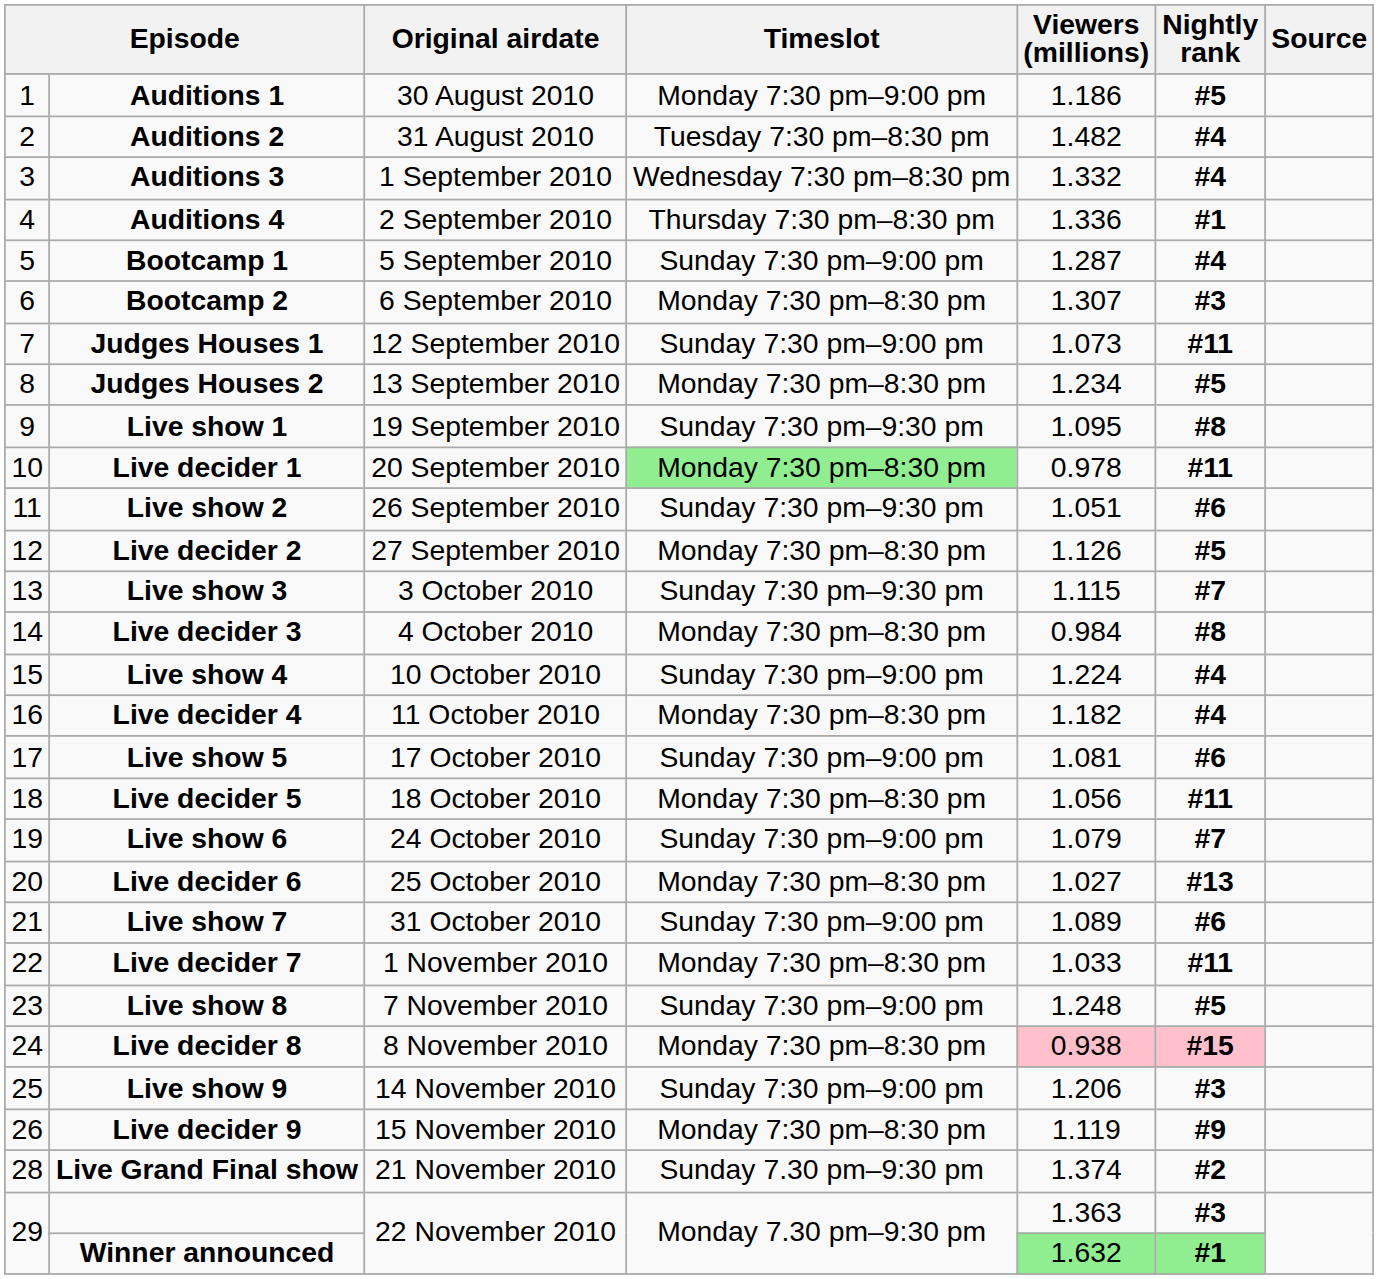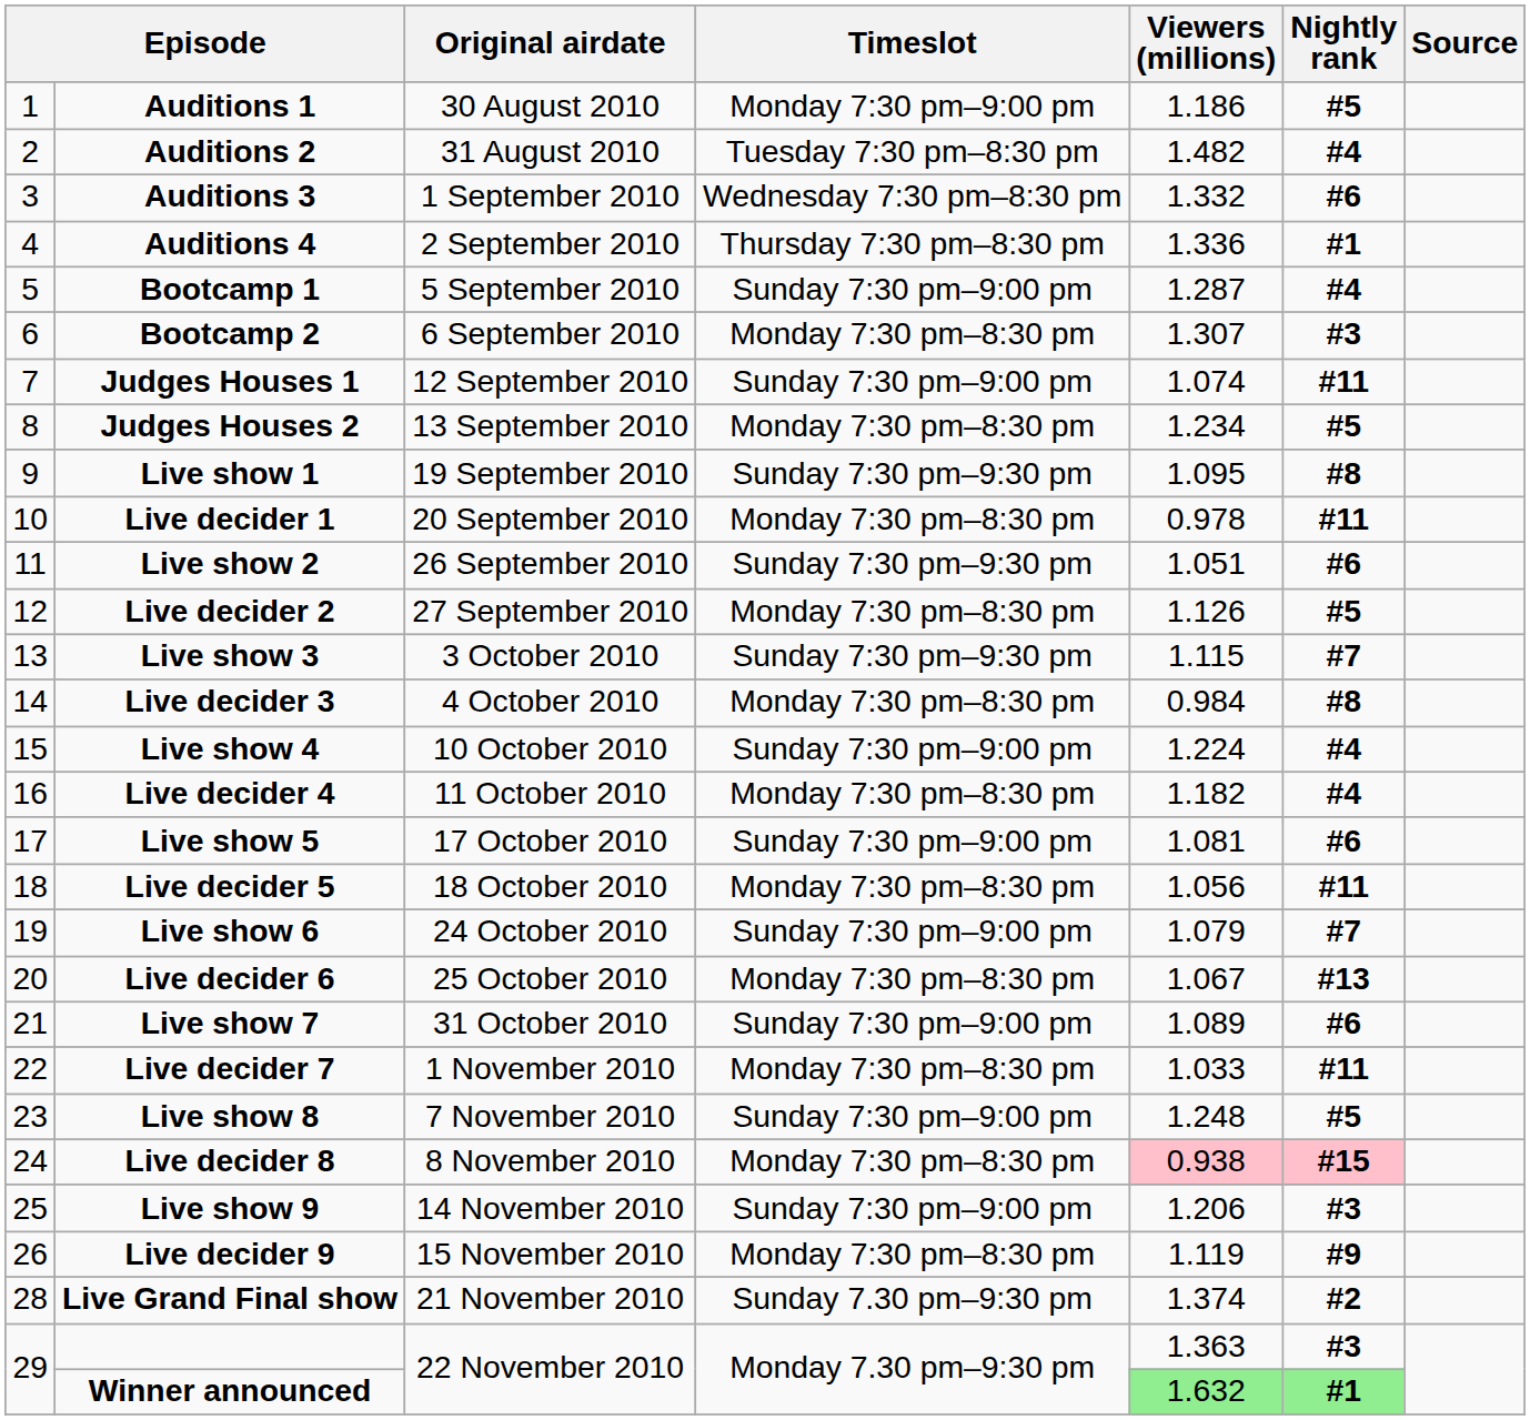Auditions 3 | Nightly rank: #4 -> #6
Judges Houses 1 | Viewers (millions): 1.073 -> 1.074
Live decider 1 | Timeslot: lightgreen background -> no background
Live decider 6 | Viewers (millions): 1.027 -> 1.067
